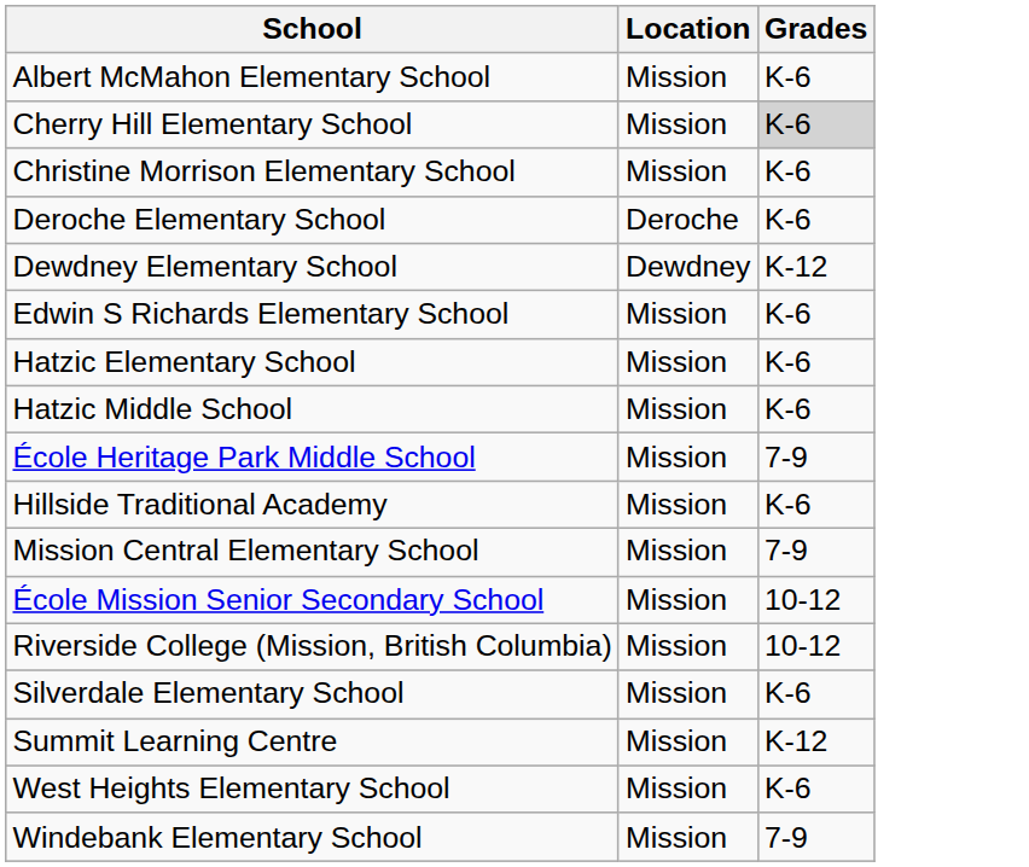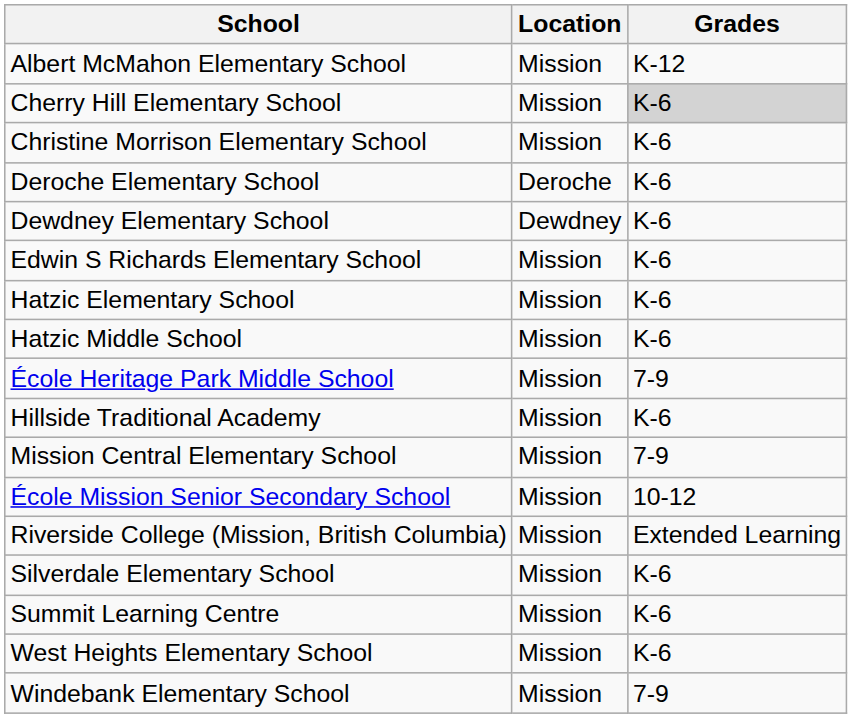Albert McMahon Elementary School | Grades: K-6 -> K-12
Dewdney Elementary School | Grades: K-12 -> K-6
Riverside College (Mission, British Columbia) | Grades: 10-12 -> Extended Learning
Summit Learning Centre | Grades: K-12 -> K-6
